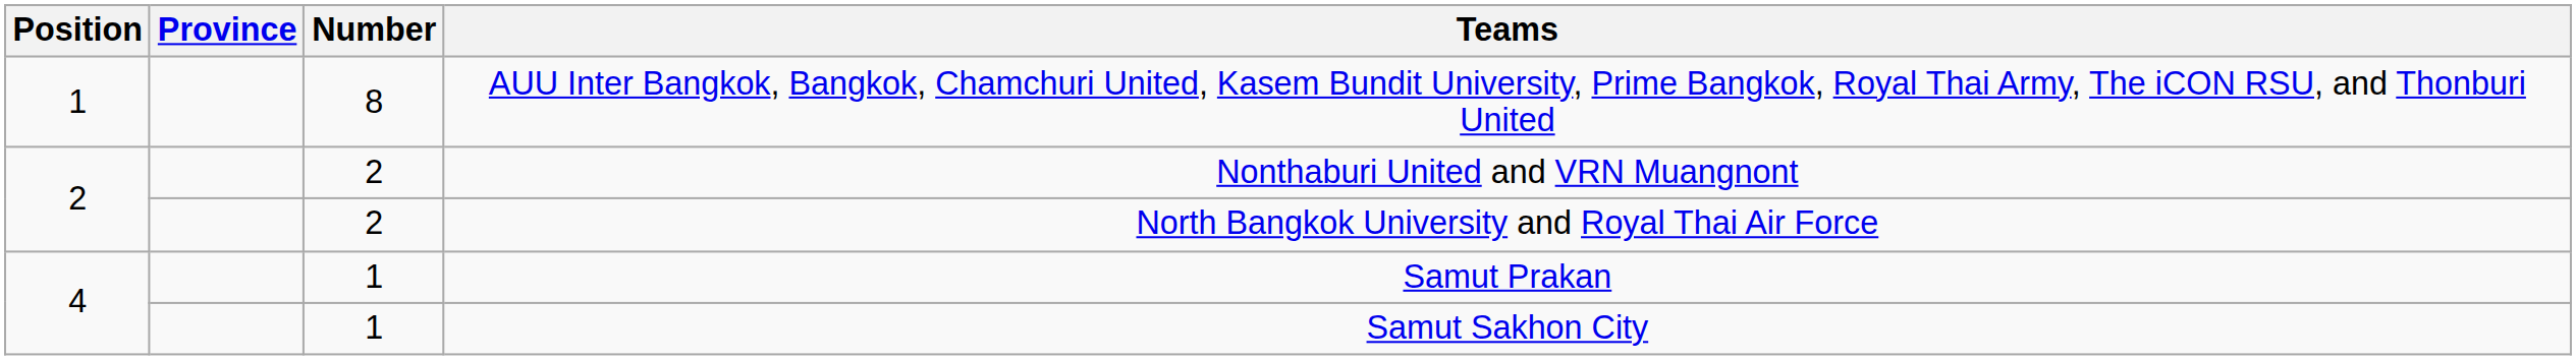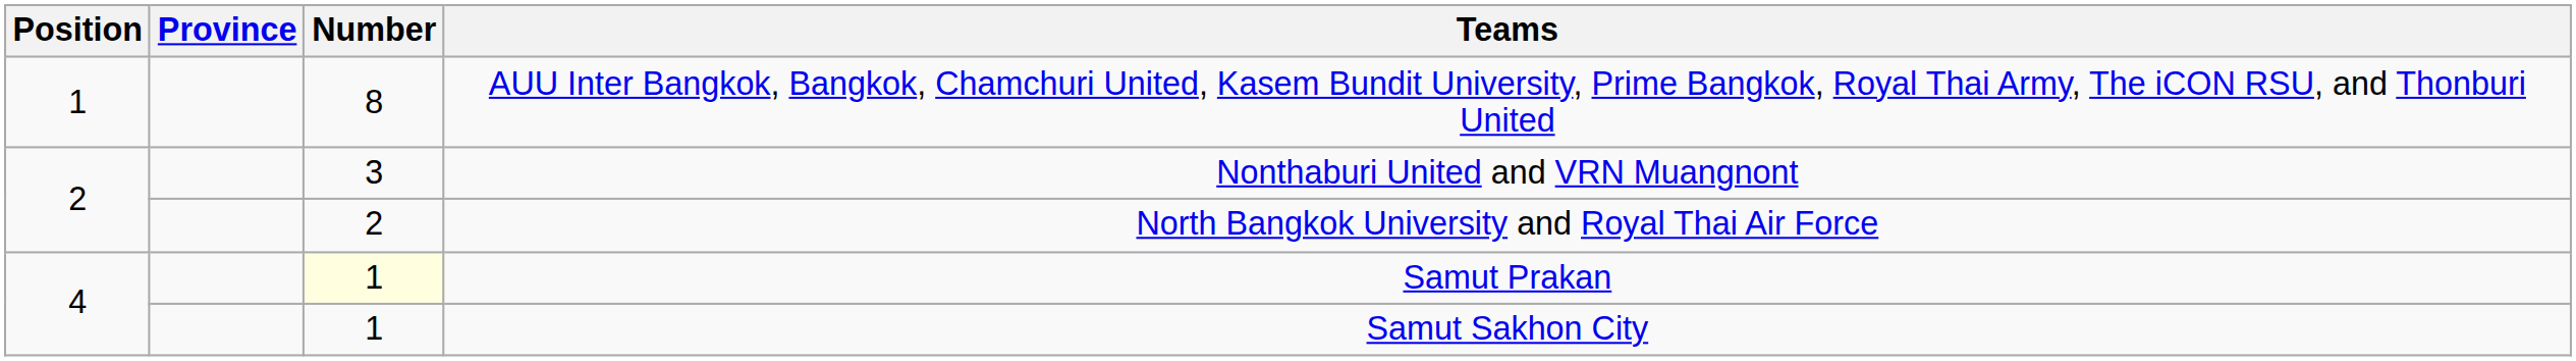Nonthaburi United and VRN Muangnont | Number: 2 -> 3
Samut Prakan | Number: no background -> lightyellow background
